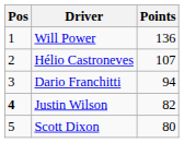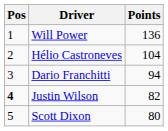Hélio Castroneves | Points: 107 -> 104
